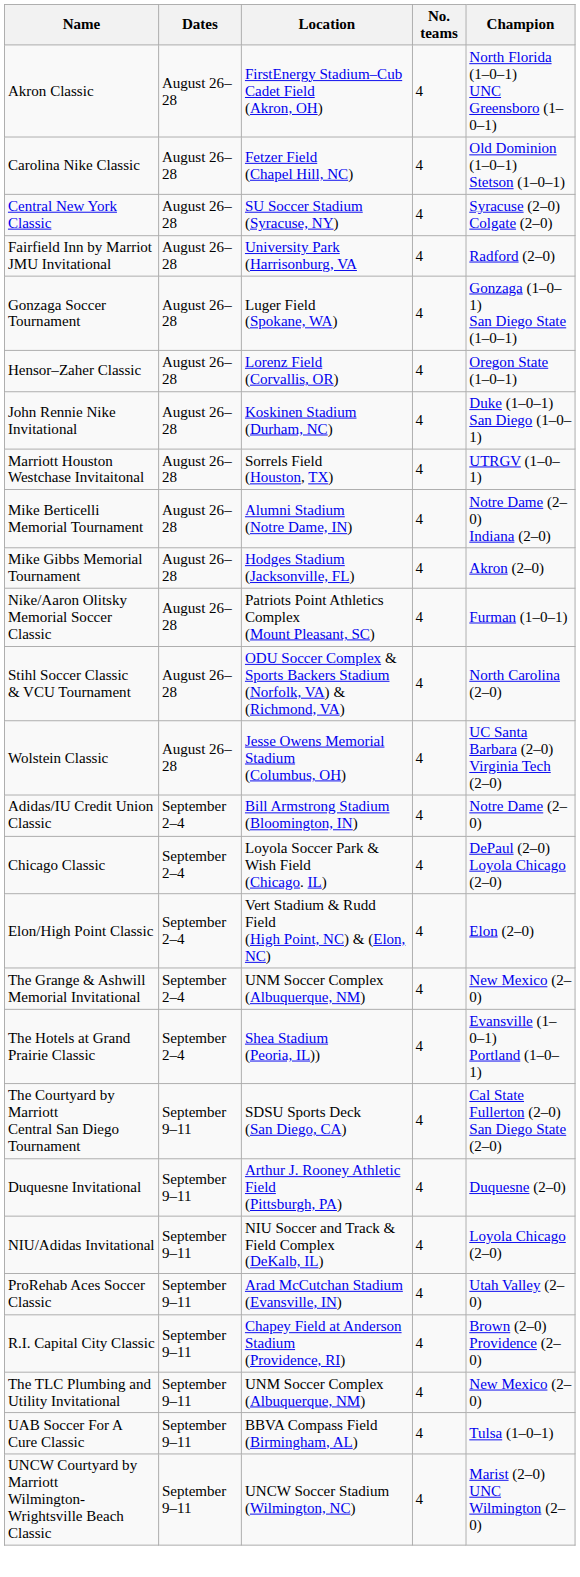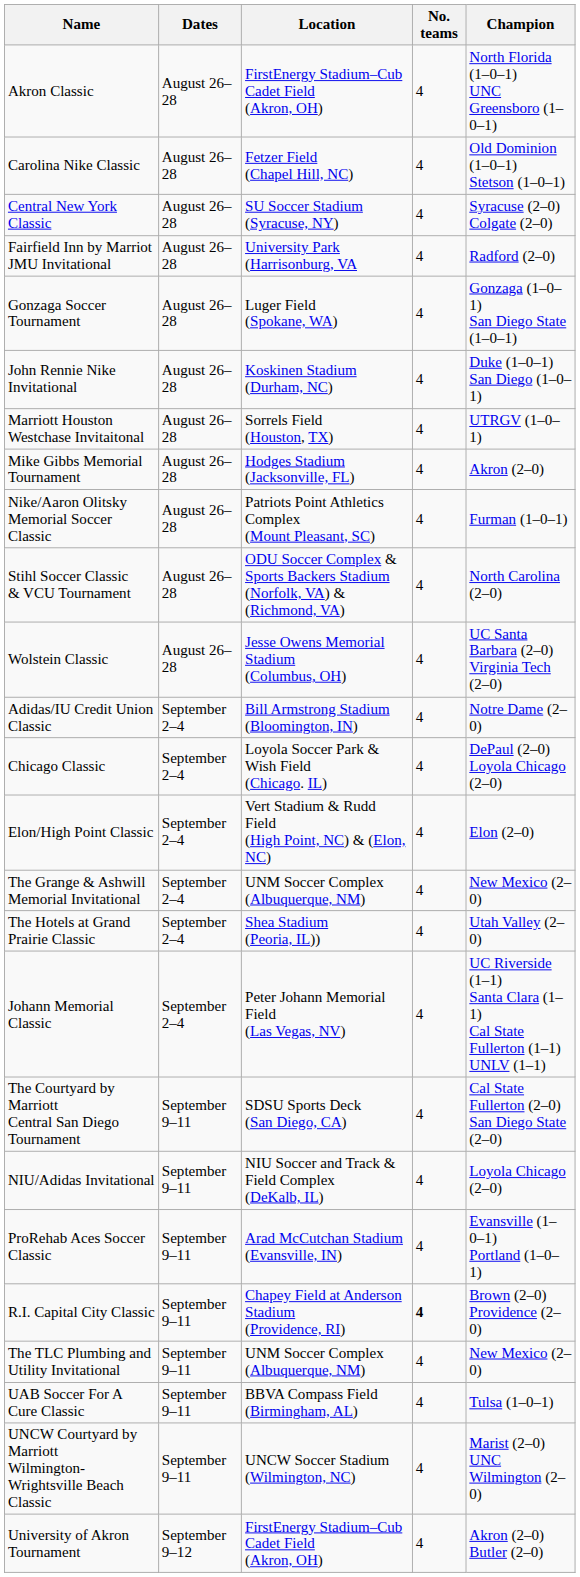- row: Hensor–Zaher Classic | August 26–28 | Lorenz Field (Corvallis, OR) | 4 | Oregon State (1–0–1)
- row: Mike Berticelli Memorial Tournament | August 26–28 | Alumni Stadium (Notre Dame, IN) | 4 | Notre Dame (2–0) Indiana (2–0)
The Hotels at Grand Prairie Classic | Champion: Evansville (1–0–1) Portland (1–0–1) -> Utah Valley (2–0)
+ row: Johann Memorial Classic | September 2–4 | Peter Johann Memorial Field (Las Vegas, NV) | 4 | UC Riverside (1–1) Santa Clara (1–1) Cal State Fullerton (1–1) UNLV (1–1)
- row: Duquesne Invitational | September 9–11 | Arthur J. Rooney Athletic Field (Pittsburgh, PA) | 4 | Duquesne (2–0)
ProRehab Aces Soccer Classic | Champion: Utah Valley (2–0) -> Evansville (1–0–1) Portland (1–0–1)
R.I. Capital City Classic | No. teams: normal -> bold
+ row: University of Akron Tournament | September 9–12 | FirstEnergy Stadium–Cub Cadet Field (Akron, OH) | 4 | Akron (2–0) Butler (2–0)
